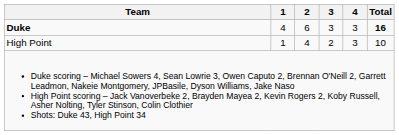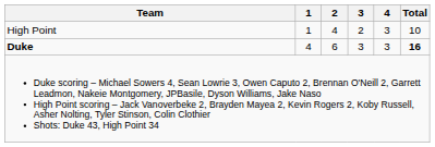rows swapped: Duke <-> High Point
